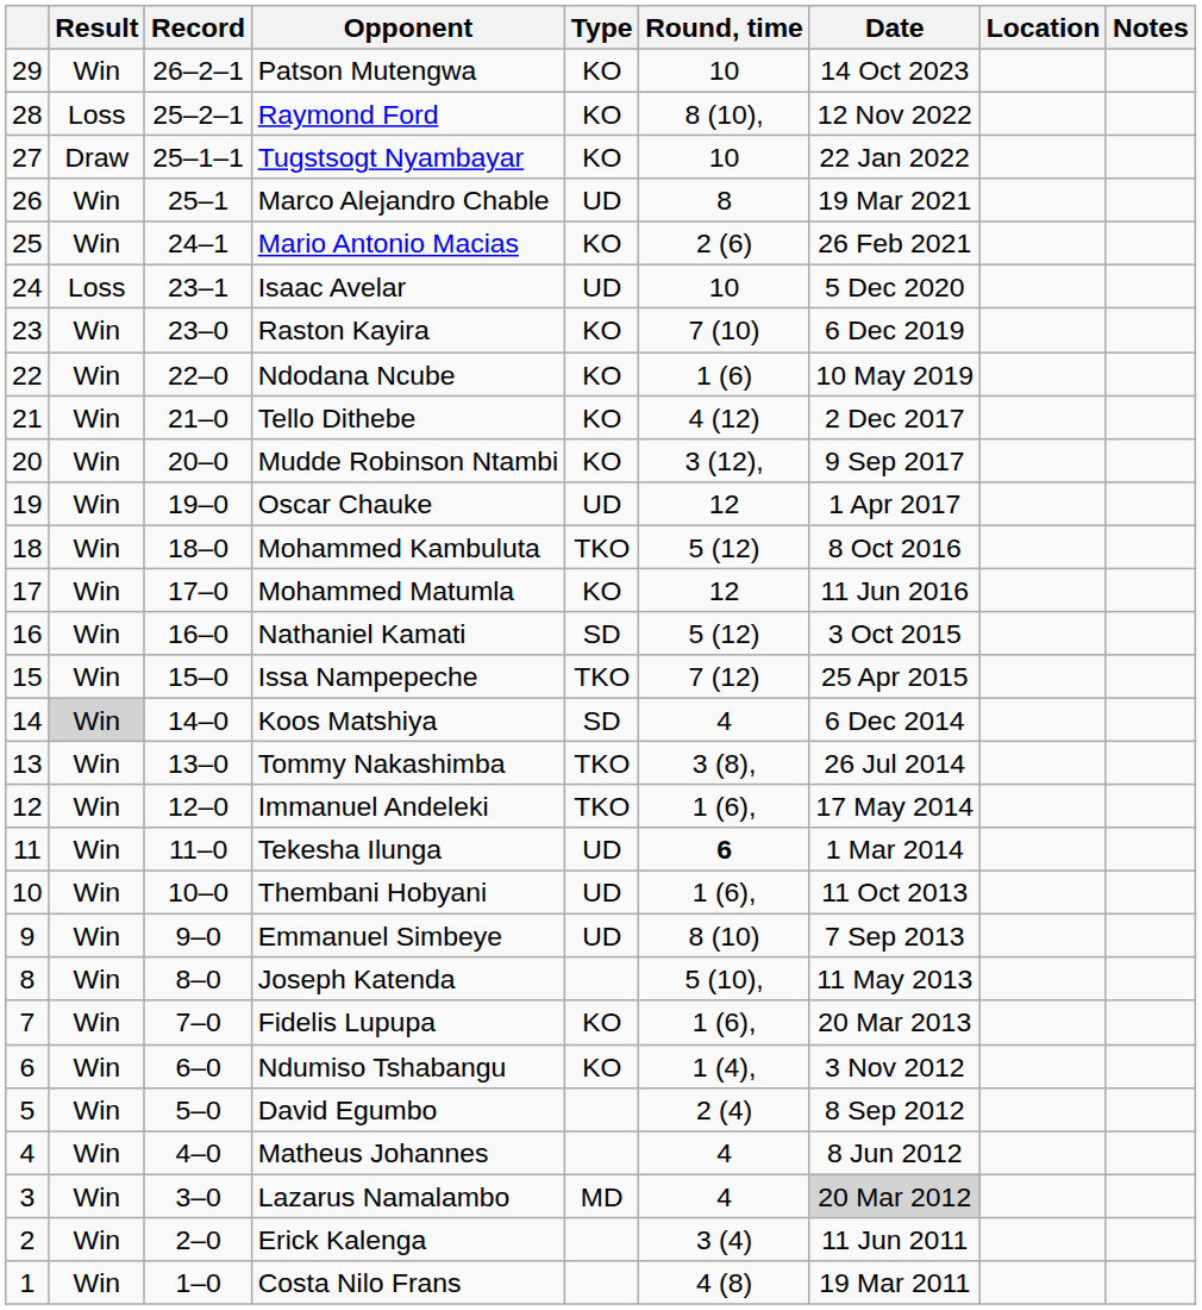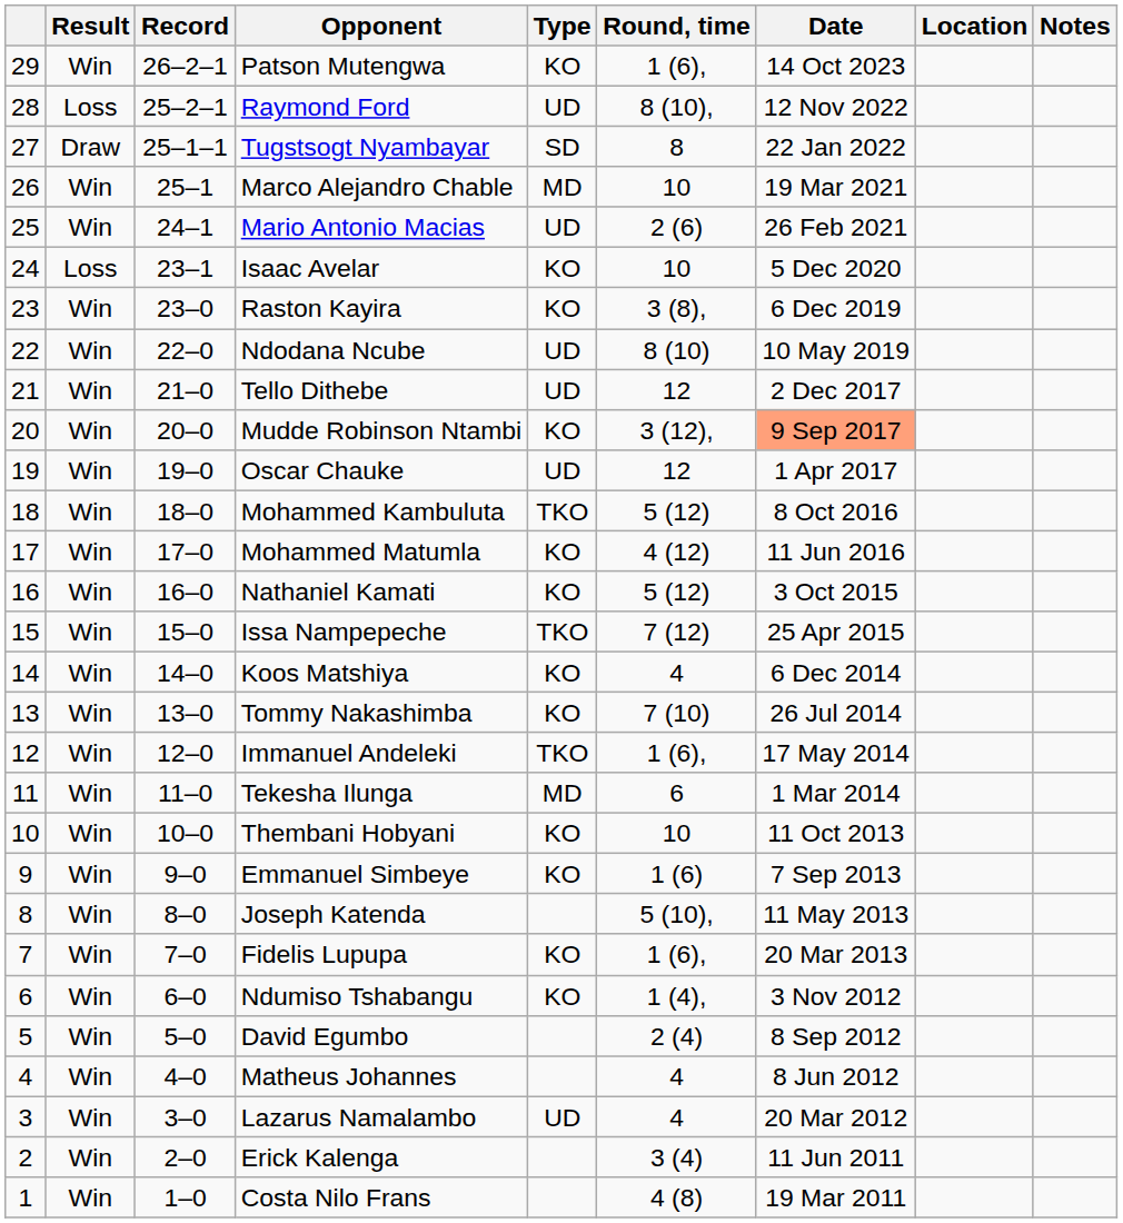Patson Mutengwa | Round, time: 10 -> 1 (6),
Raymond Ford | Type: KO -> UD
Tugstsogt Nyambayar | Type: KO -> SD
Tugstsogt Nyambayar | Round, time: 10 -> 8
Marco Alejandro Chable | Type: UD -> MD
Marco Alejandro Chable | Round, time: 8 -> 10
Mario Antonio Macias | Type: KO -> UD
Isaac Avelar | Type: UD -> KO
Raston Kayira | Round, time: 7 (10) -> 3 (8),
Ndodana Ncube | Type: KO -> UD
Ndodana Ncube | Round, time: 1 (6) -> 8 (10)
Tello Dithebe | Type: KO -> UD
Tello Dithebe | Round, time: 4 (12) -> 12
Mudde Robinson Ntambi | Date: no background -> lightsalmon background
Mohammed Matumla | Round, time: 12 -> 4 (12)
Nathaniel Kamati | Type: SD -> KO
Koos Matshiya | Result: lightgrey background -> no background
Koos Matshiya | Type: SD -> KO
Tommy Nakashimba | Type: TKO -> KO
Tommy Nakashimba | Round, time: 3 (8), -> 7 (10)
Tekesha Ilunga | Type: UD -> MD
Tekesha Ilunga | Round, time: bold -> normal
Thembani Hobyani | Type: UD -> KO
Thembani Hobyani | Round, time: 1 (6), -> 10
Emmanuel Simbeye | Type: UD -> KO
Emmanuel Simbeye | Round, time: 8 (10) -> 1 (6)
Lazarus Namalambo | Type: MD -> UD
Lazarus Namalambo | Date: lightgrey background -> no background
